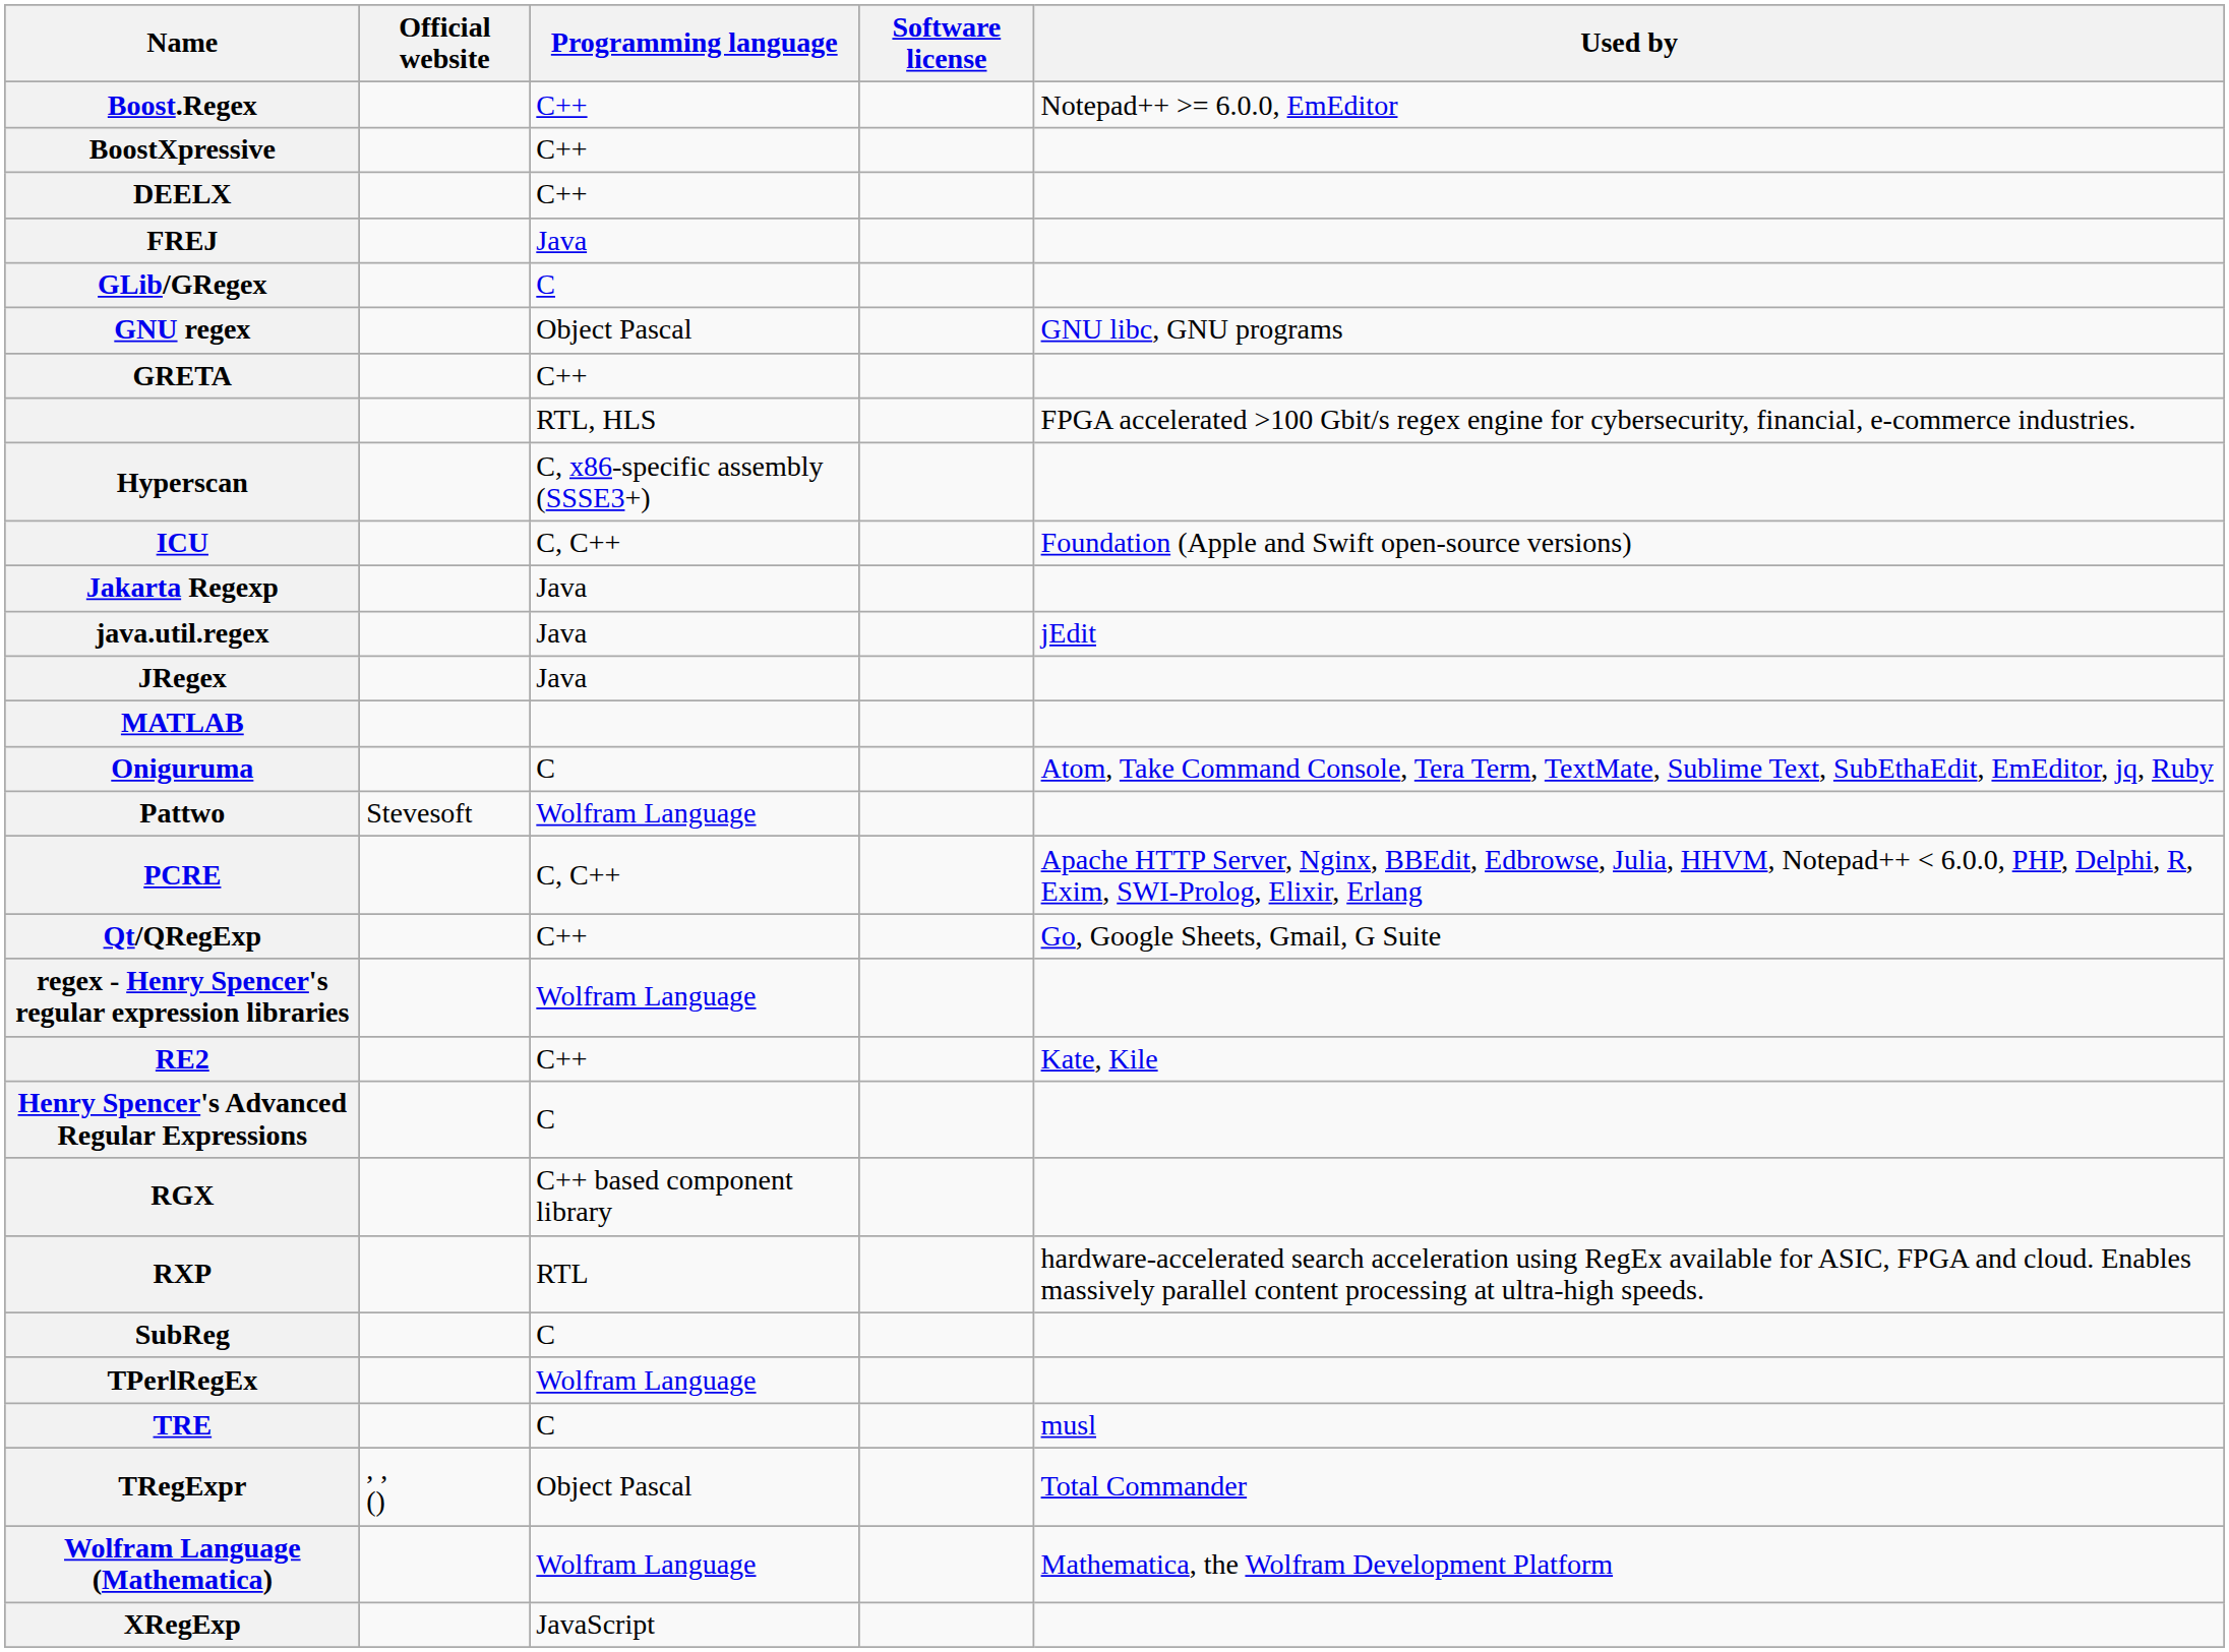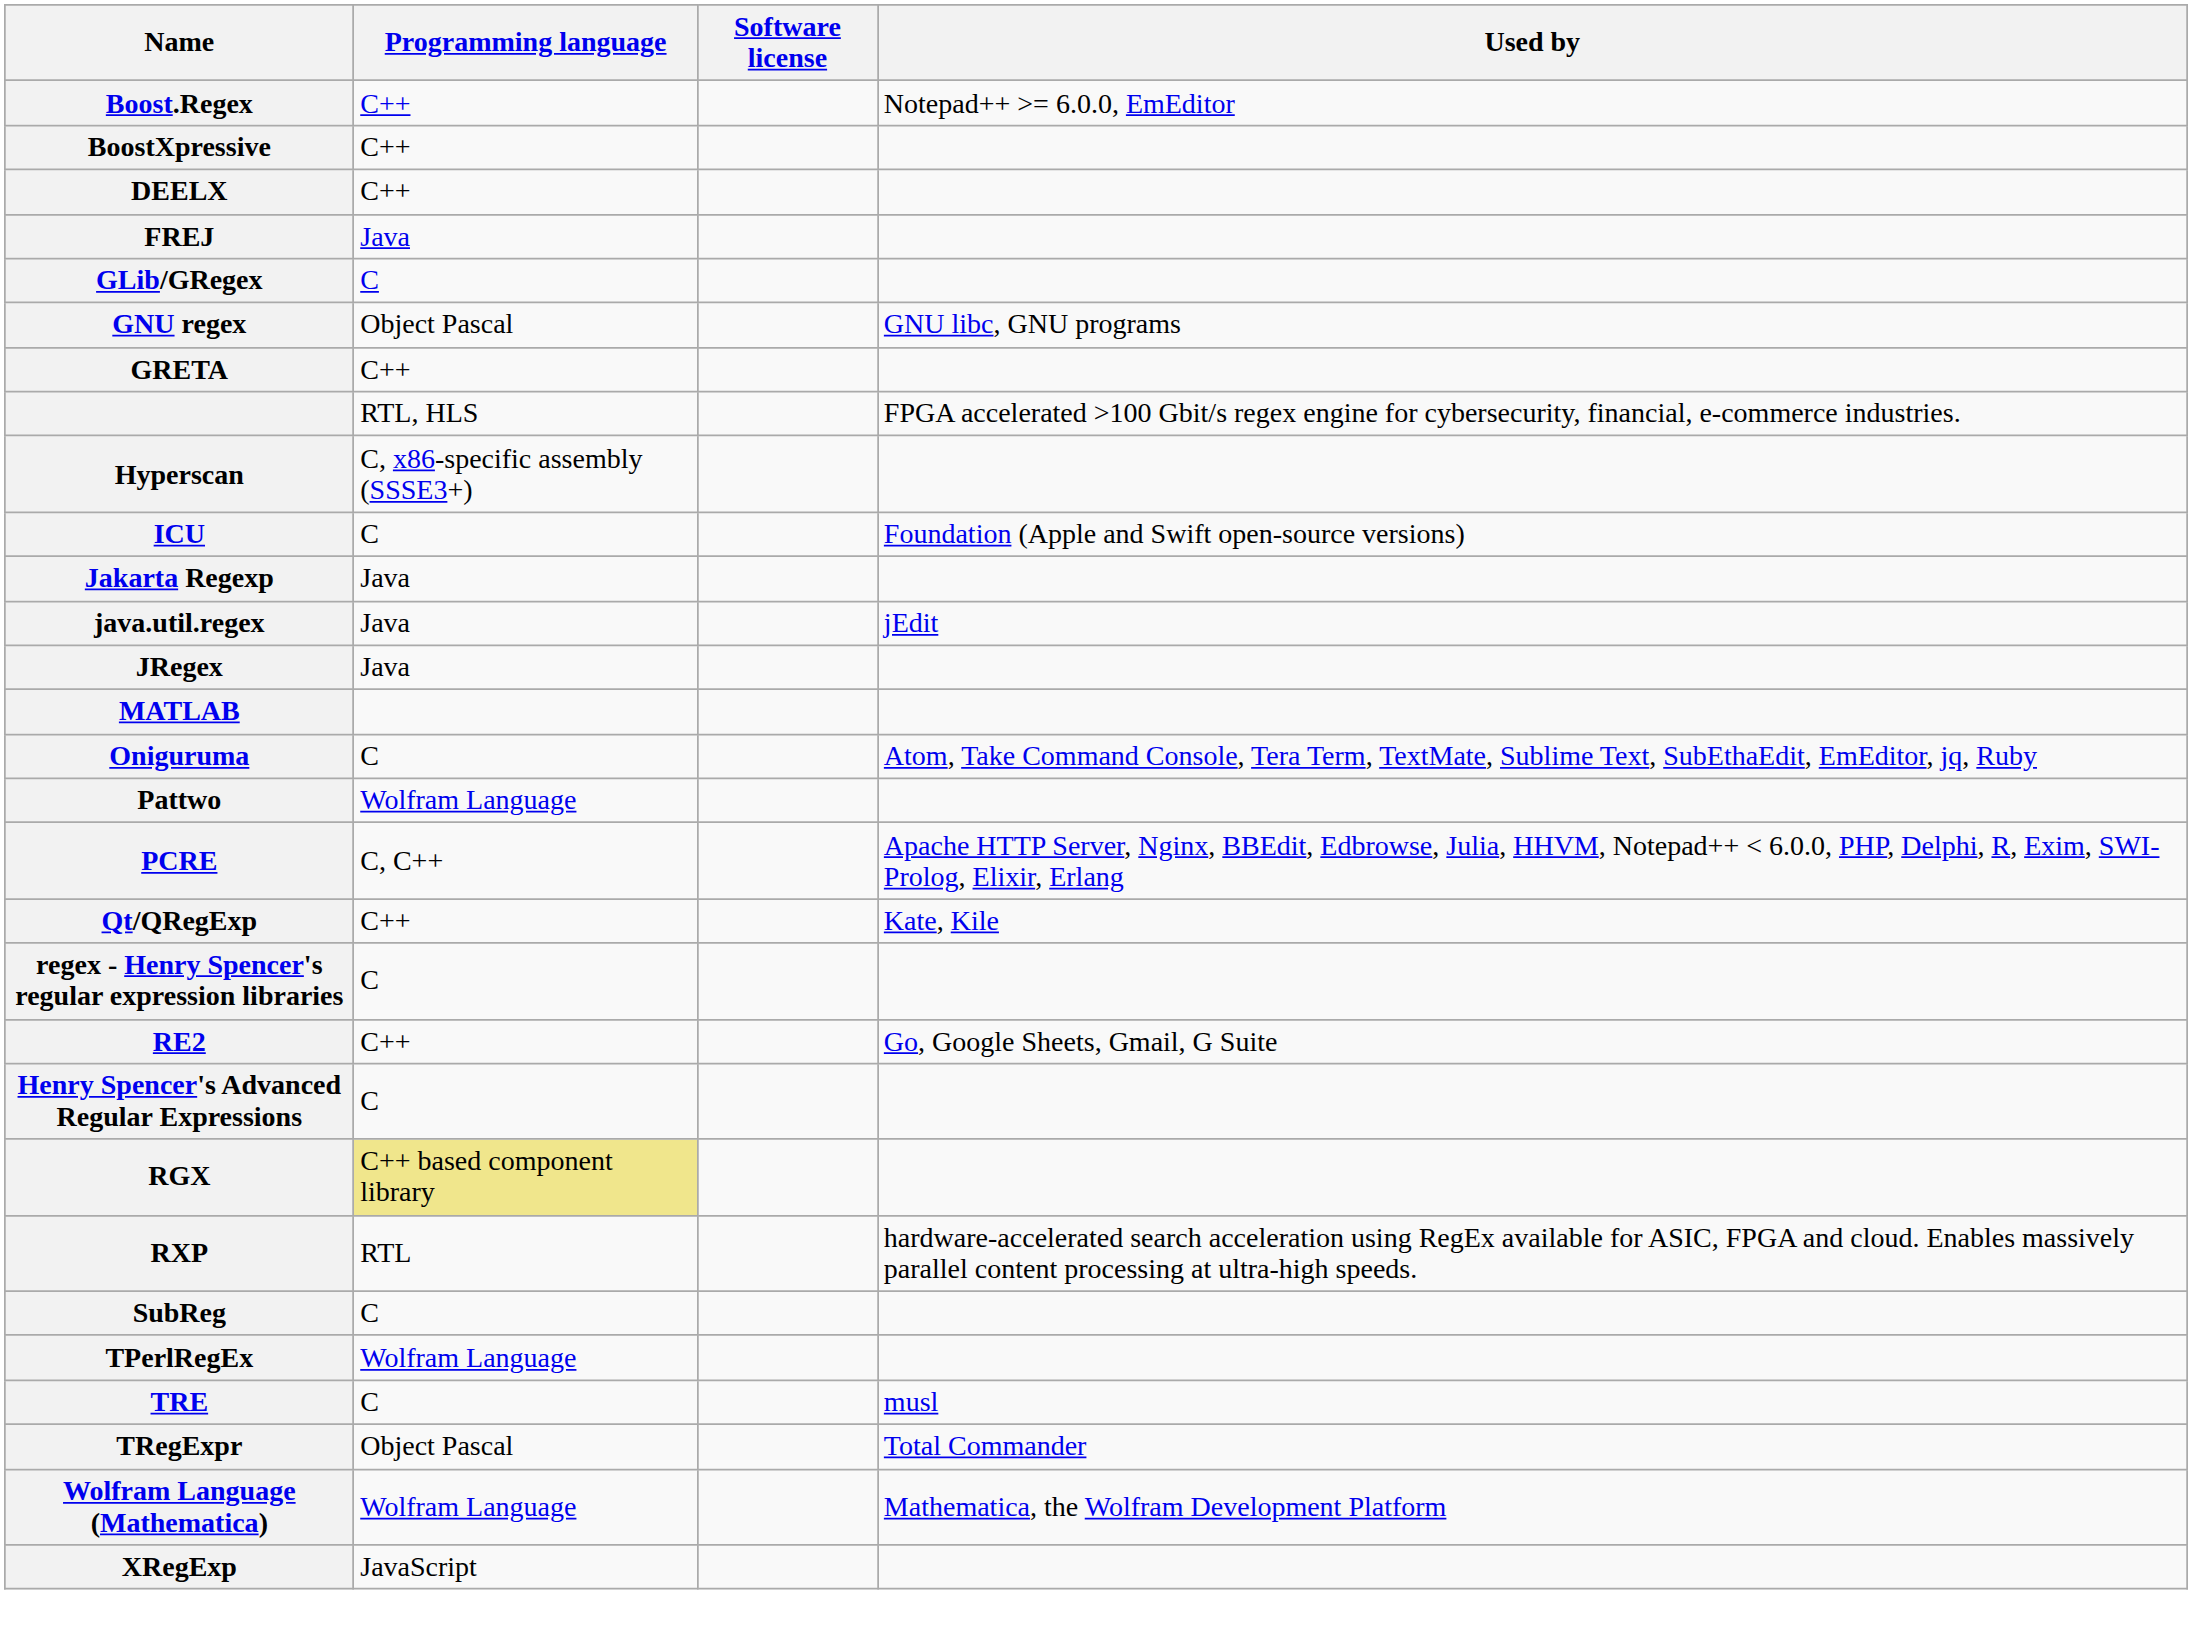- column: Official website | Stevesoft | , , ()
ICU | Programming language: C, C++ -> C
Qt/QRegExp | Used by: Go, Google Sheets, Gmail, G Suite -> Kate, Kile
regex - Henry Spencer's regular expression libraries | Programming language: Wolfram Language -> C
RE2 | Used by: Kate, Kile -> Go, Google Sheets, Gmail, G Suite
RGX | Programming language: no background -> khaki background
